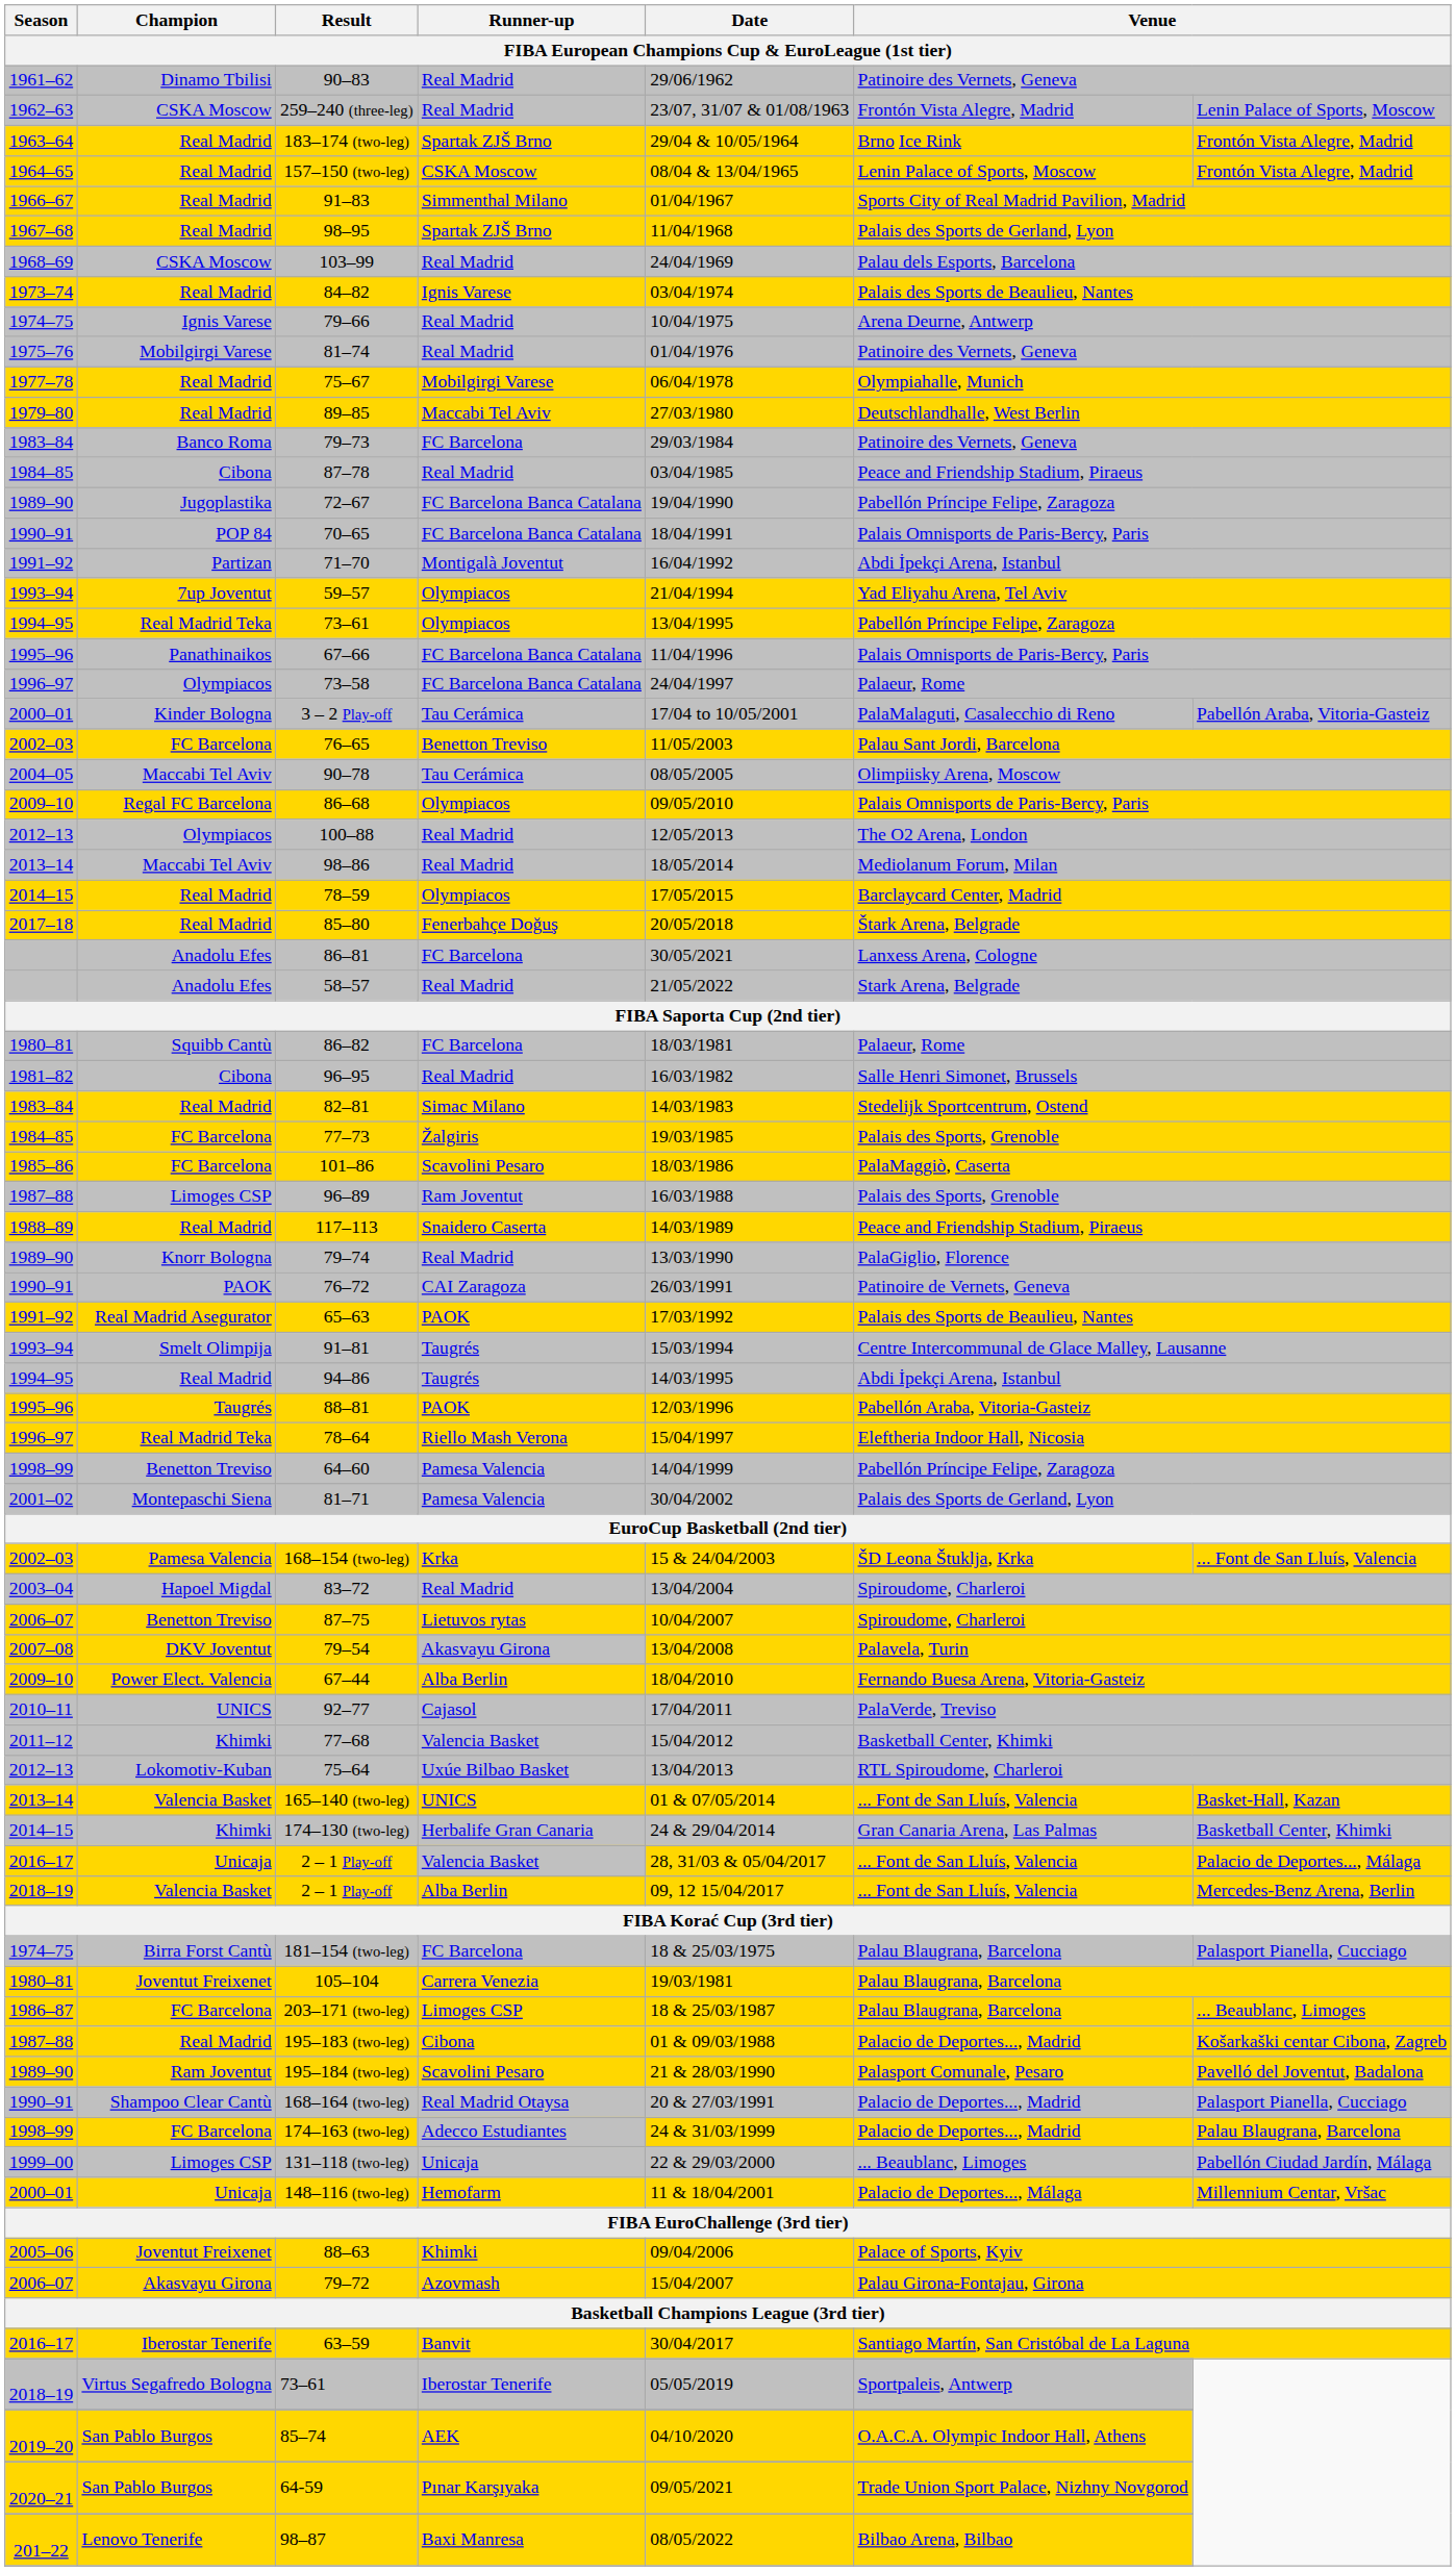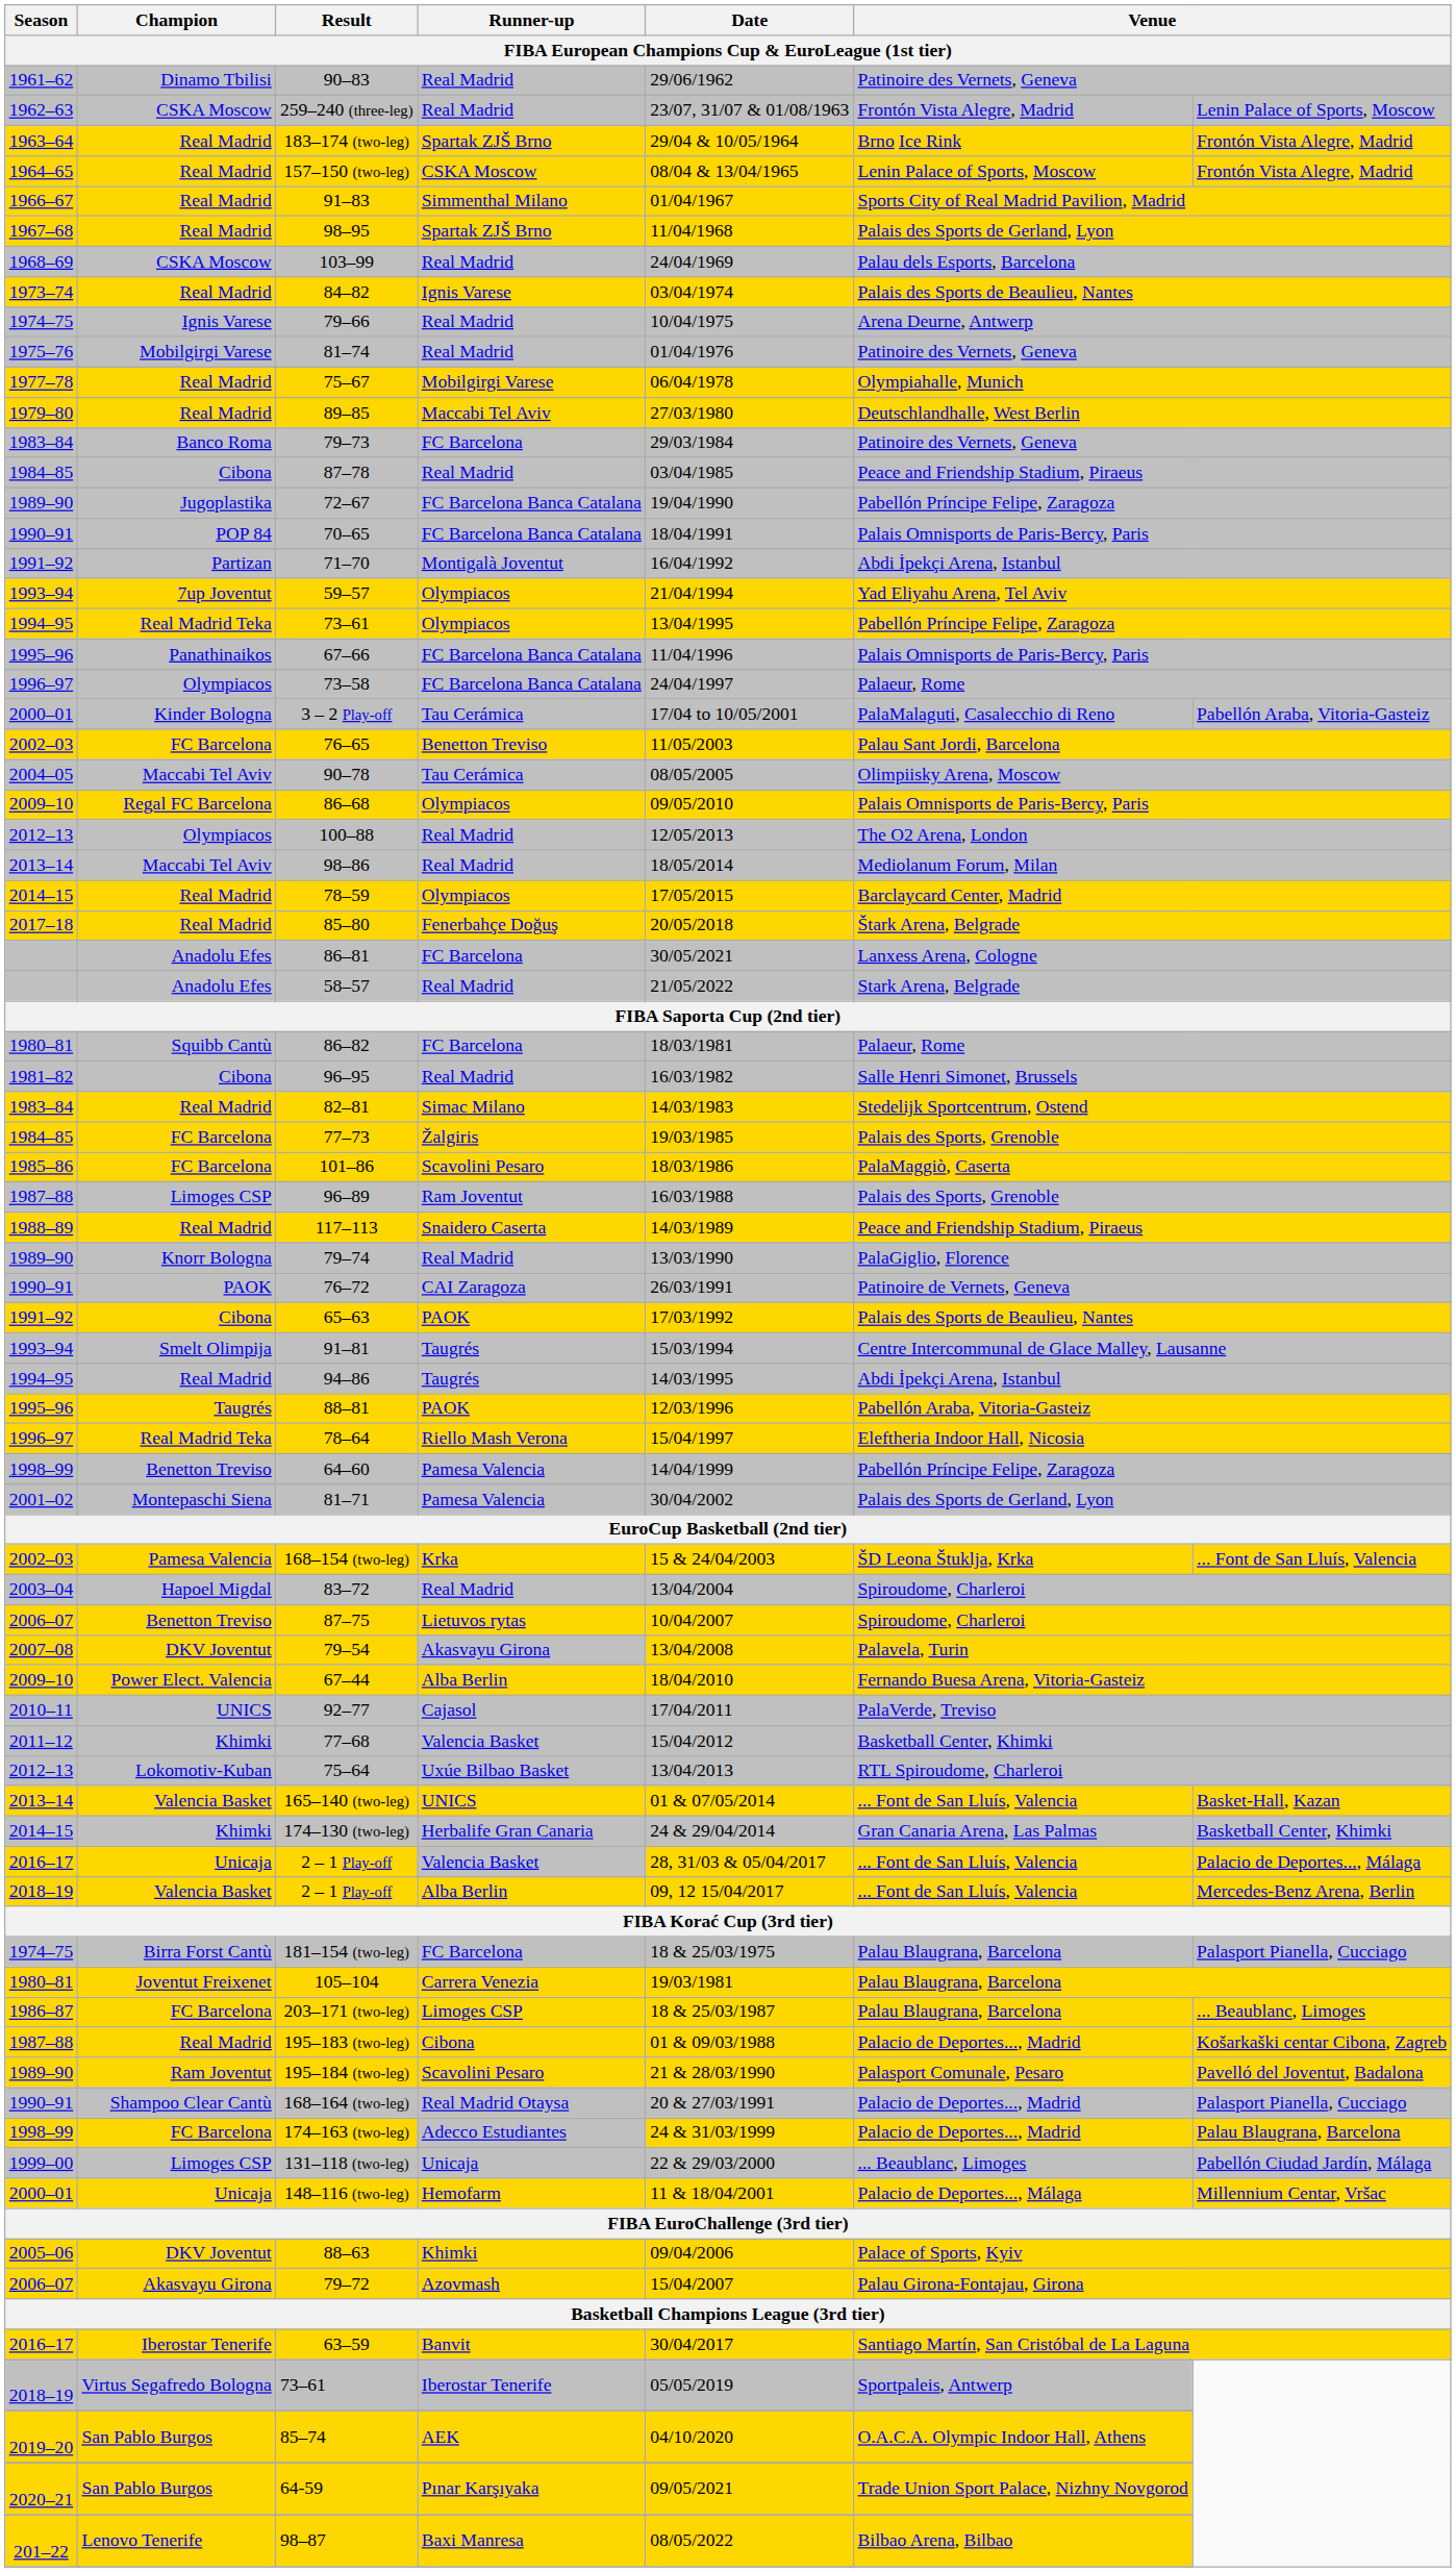65–63 | Champion: Real Madrid Asegurator -> Cibona
88–63 | Champion: Joventut Freixenet -> DKV Joventut
